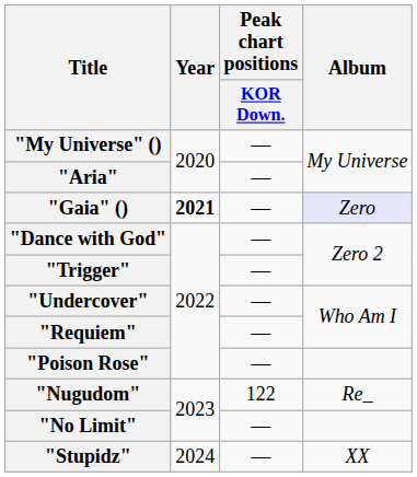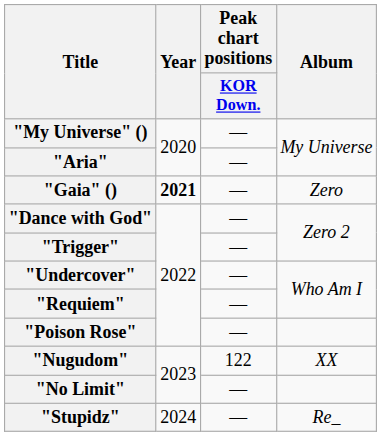"Gaia" () | Album: lavender background -> no background
"Nugudom" | Album: Re_ -> XX
"Stupidz" | Album: XX -> Re_
